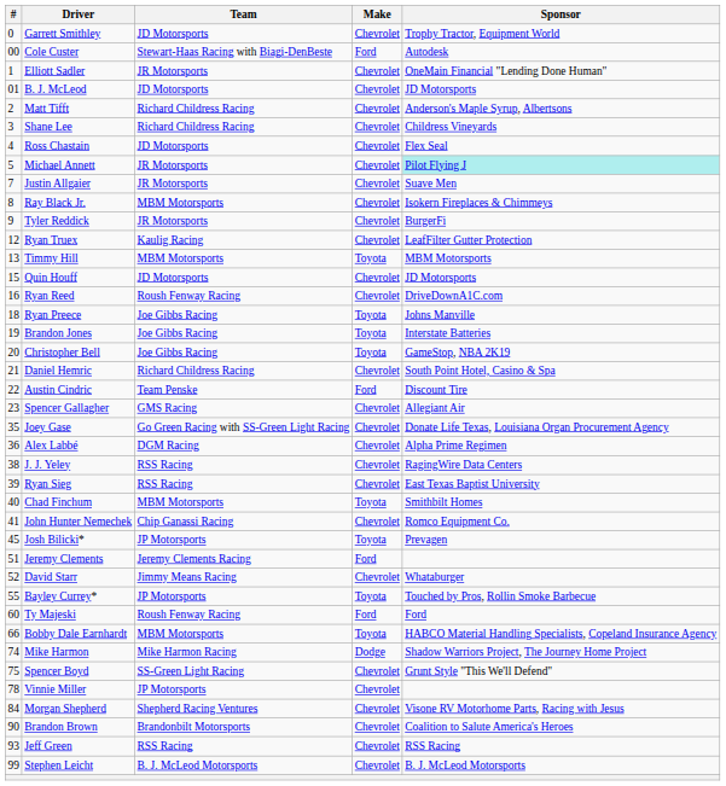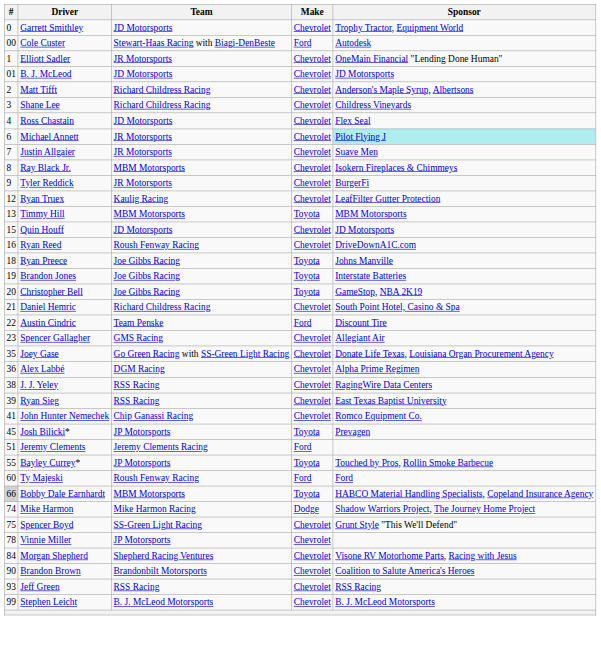Michael Annett | #: 5 -> 6
- row: 40 | Chad Finchum | MBM Motorsports | Toyota | Smithbilt Homes
- row: 52 | David Starr | Jimmy Means Racing | Chevrolet | Whataburger
Bobby Dale Earnhardt | #: no background -> lightgrey background
